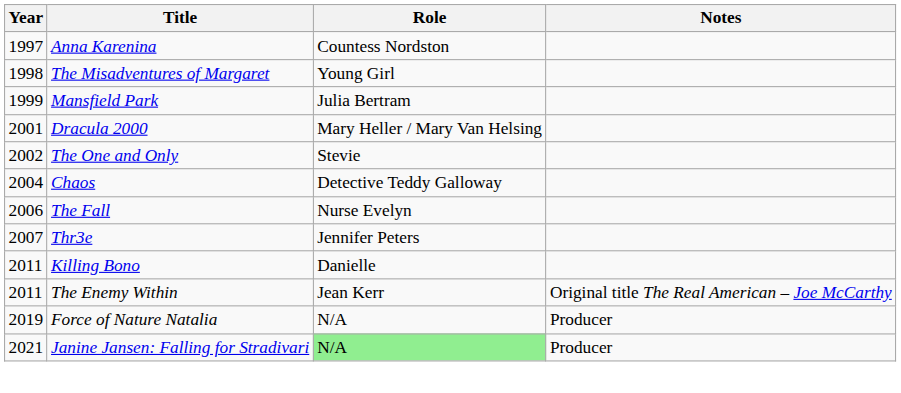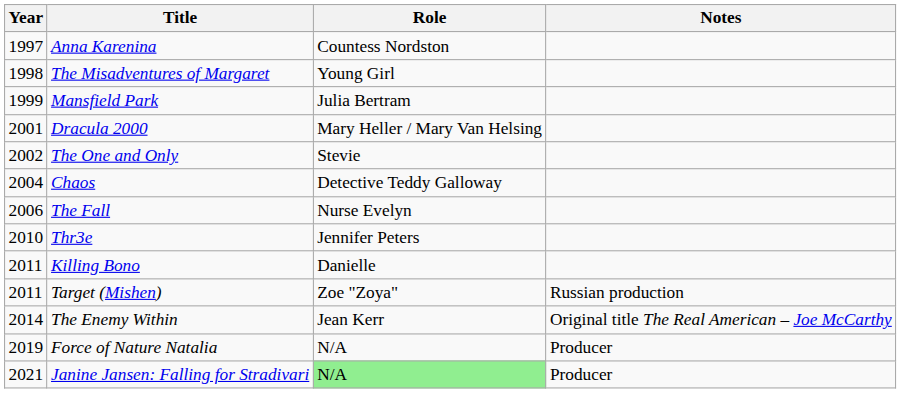Thr3e | Year: 2007 -> 2010
+ row: 2011 | Target (Mishen) | Zoe "Zoya" | Russian production
The Enemy Within | Year: 2011 -> 2014
